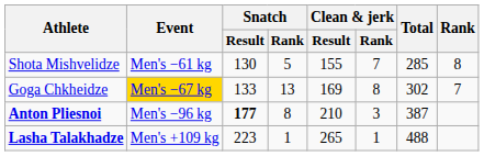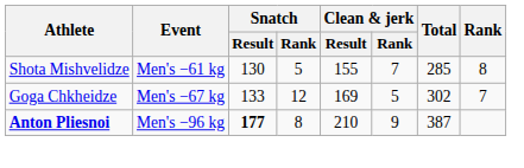Goga Chkheidze | Event: gold background -> no background
Goga Chkheidze | Snatch / Rank: 13 -> 12
Goga Chkheidze | Clean & jerk / Rank: 8 -> 5
Anton Pliesnoi | Clean & jerk / Rank: 3 -> 9
- row: Lasha Talakhadze | Men's +109 kg | 223 | 1 | 265 | 1 | 488
